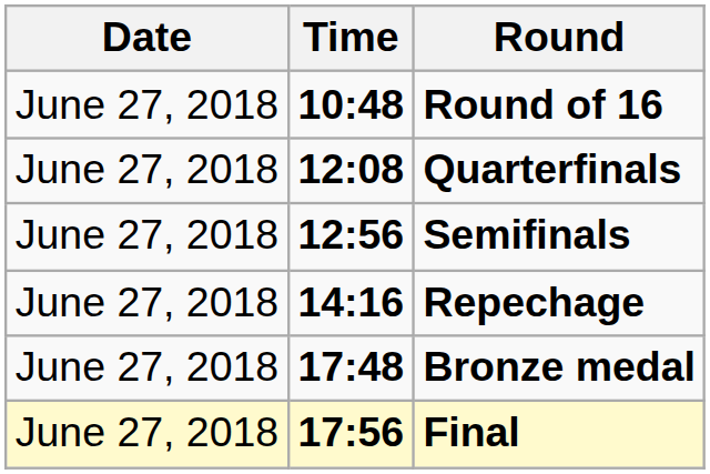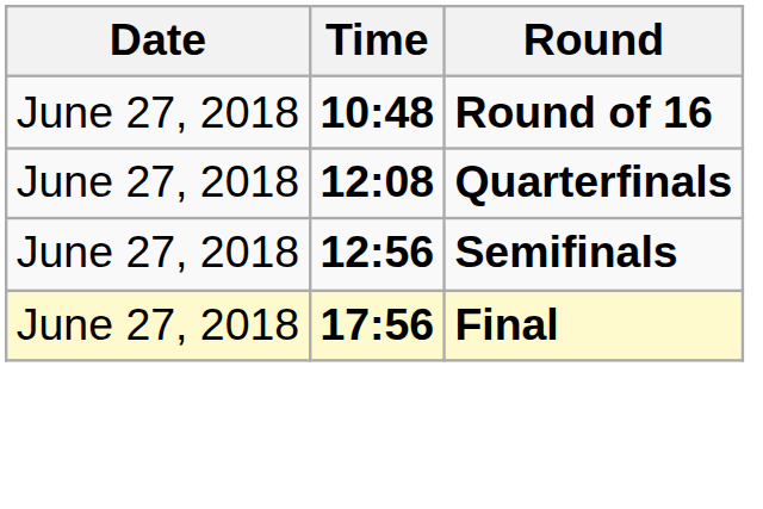- row: June 27, 2018 | 14:16 | Repechage
- row: June 27, 2018 | 17:48 | Bronze medal
